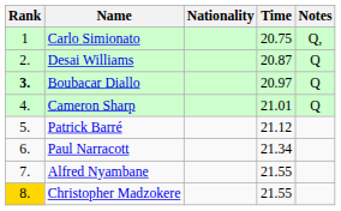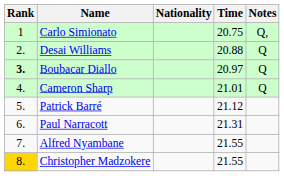Desai Williams | Time: 20.87 -> 20.88
Paul Narracott | Time: 21.34 -> 21.31
